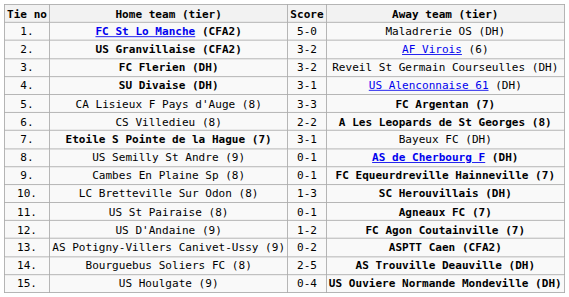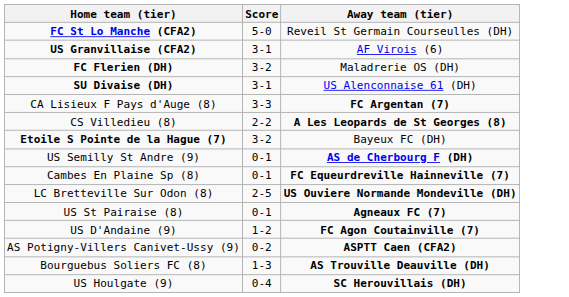- column: Tie no | 1. | 2. | 3. | 4. | 5. | 6. | 7. | 8. | 9. | 10. | 11. | 12. | 13. | 14. | 15.
FC St Lo Manche (CFA2) | Away team (tier): Maladrerie OS (DH) -> Reveil St Germain Courseulles (DH)
US Granvillaise (CFA2) | Score: 3-2 -> 3-1
FC Flerien (DH) | Away team (tier): Reveil St Germain Courseulles (DH) -> Maladrerie OS (DH)
Etoile S Pointe de la Hague (7) | Score: 3-1 -> 3-2
LC Bretteville Sur Odon (8) | Score: 1-3 -> 2-5
LC Bretteville Sur Odon (8) | Away team (tier): SC Herouvillais (DH) -> US Ouviere Normande Mondeville (DH)
Bourguebus Soliers FC (8) | Score: 2-5 -> 1-3
US Houlgate (9) | Away team (tier): US Ouviere Normande Mondeville (DH) -> SC Herouvillais (DH)
